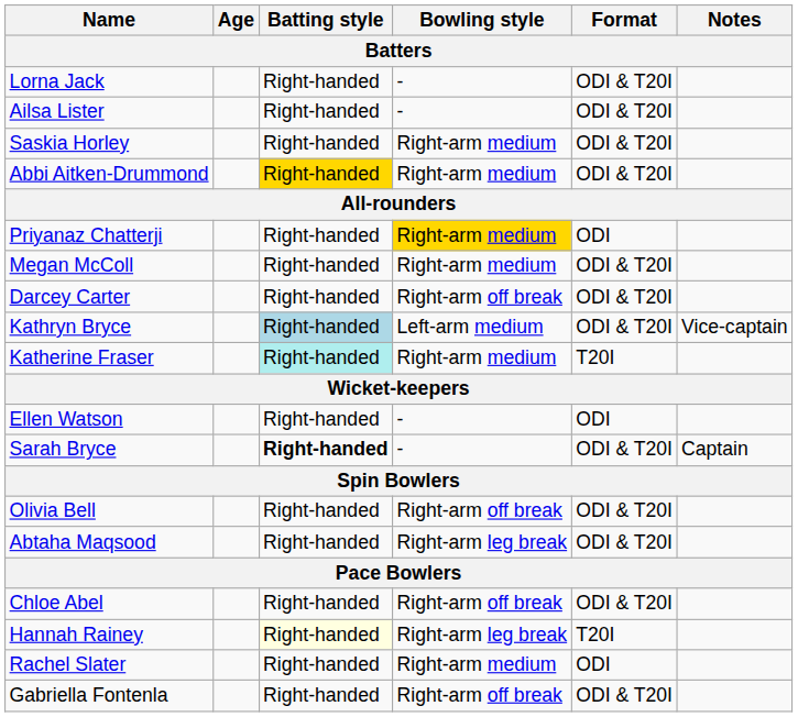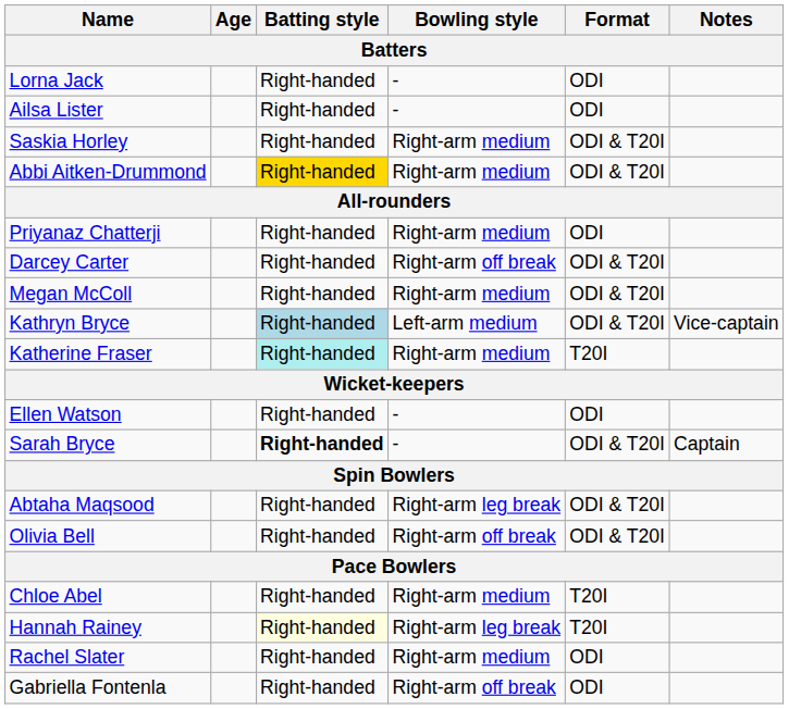Lorna Jack | Format: ODI & T20I -> ODI
Ailsa Lister | Format: ODI & T20I -> ODI
Priyanaz Chatterji | Bowling style: gold background -> no background
rows swapped: Darcey Carter <-> Megan McColl
rows swapped: Abtaha Maqsood <-> Olivia Bell
Chloe Abel | Bowling style: Right-arm off break -> Right-arm medium
Chloe Abel | Format: ODI & T20I -> T20I
Gabriella Fontenla | Format: ODI & T20I -> ODI
